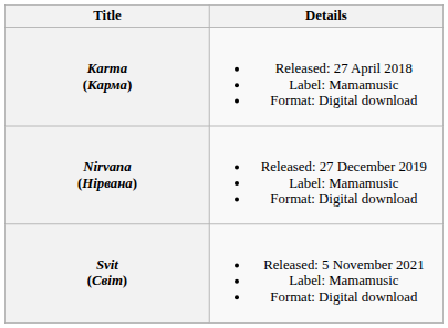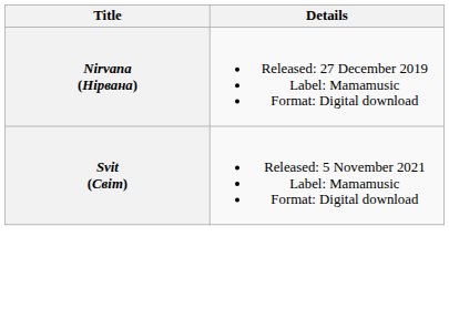- row: Karma (Карма) | Released: 27 April 2018 Label: Mamamusic Format: Digital download
